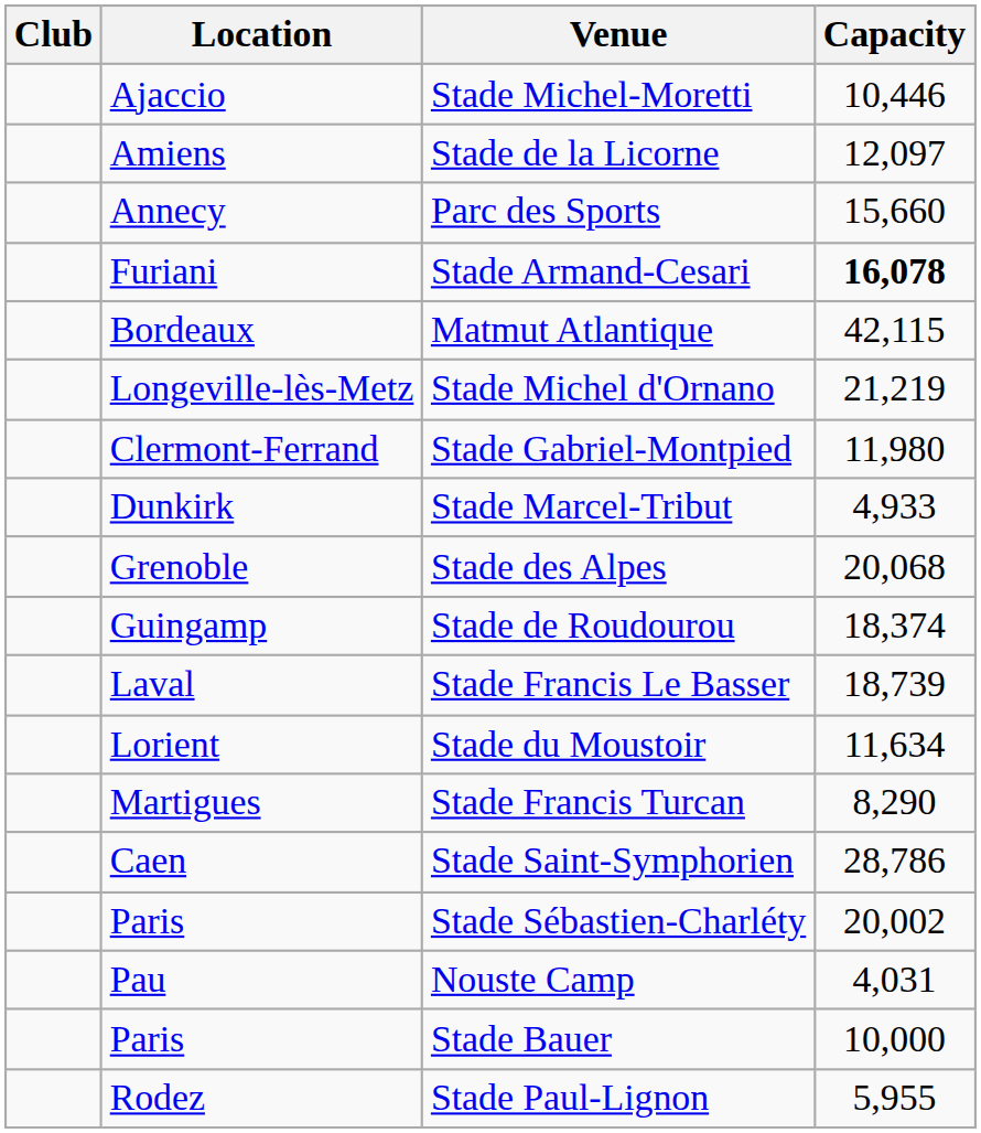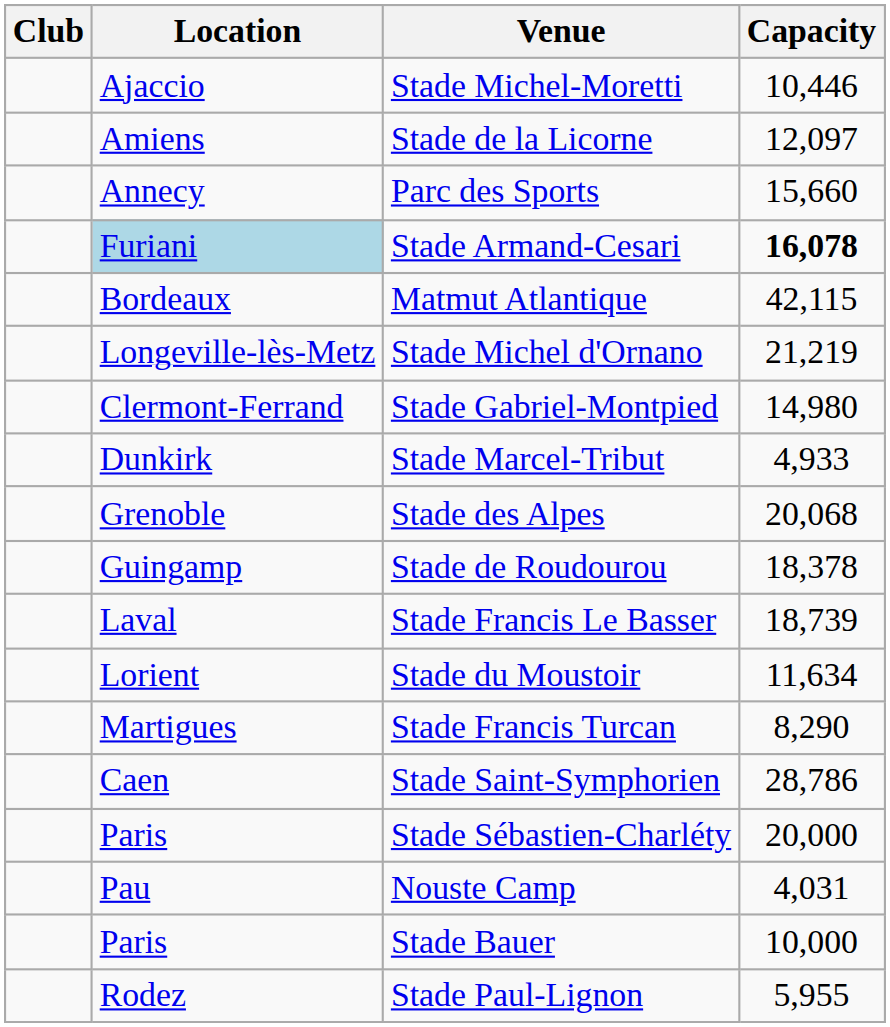Stade Armand-Cesari | Location: no background -> lightblue background
Stade Gabriel-Montpied | Capacity: 11,980 -> 14,980
Stade de Roudourou | Capacity: 18,374 -> 18,378
Stade Sébastien-Charléty | Capacity: 20,002 -> 20,000
